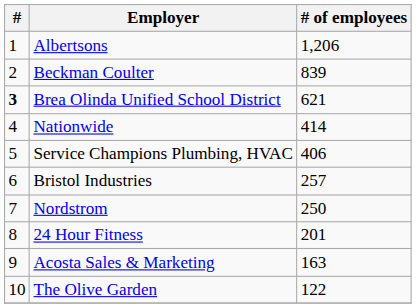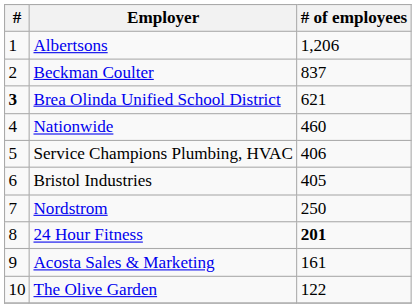Beckman Coulter | # of employees: 839 -> 837
Nationwide | # of employees: 414 -> 460
Bristol Industries | # of employees: 257 -> 405
24 Hour Fitness | # of employees: normal -> bold
Acosta Sales & Marketing | # of employees: 163 -> 161
